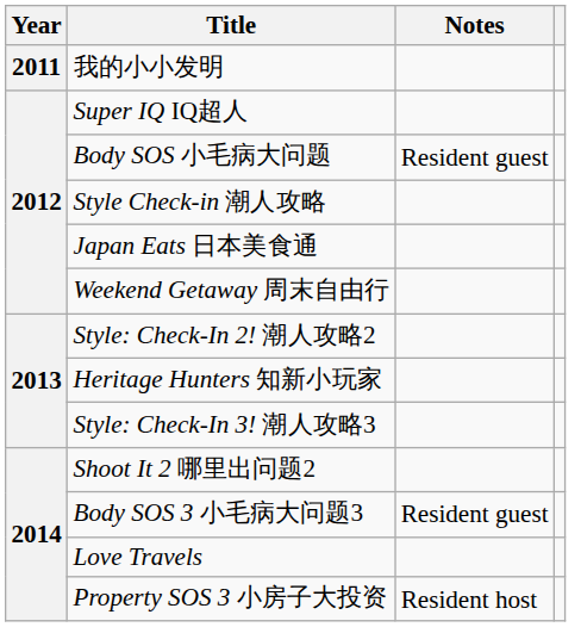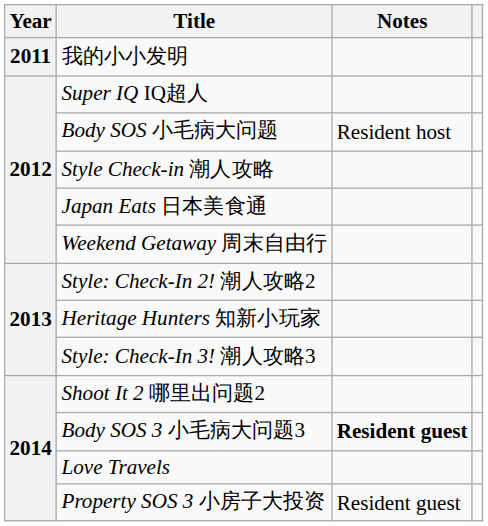Body SOS 小毛病大问题 | Notes: Resident guest -> Resident host
Body SOS 3 小毛病大问题3 | Notes: normal -> bold
Property SOS 3 小房子大投资 | Notes: Resident host -> Resident guest
